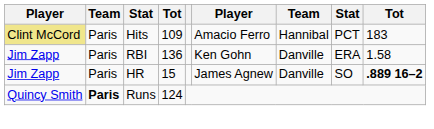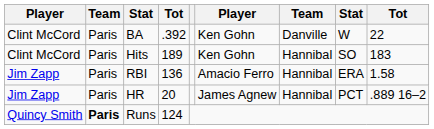+ row: Clint McCord | Paris | BA | .392 | Ken Gohn | Danville | W | 22
Hits | column 1: khaki background -> no background
Hits | column 4: 109 -> 189
Hits | column 6: Amacio Ferro -> Ken Gohn
Hits | column 8: PCT -> SO
RBI | column 6: Ken Gohn -> Amacio Ferro
RBI | column 7: Danville -> Hannibal
HR | column 4: 15 -> 20
HR | column 7: Danville -> Hannibal
HR | column 8: SO -> PCT
HR | column 9: bold -> normal
